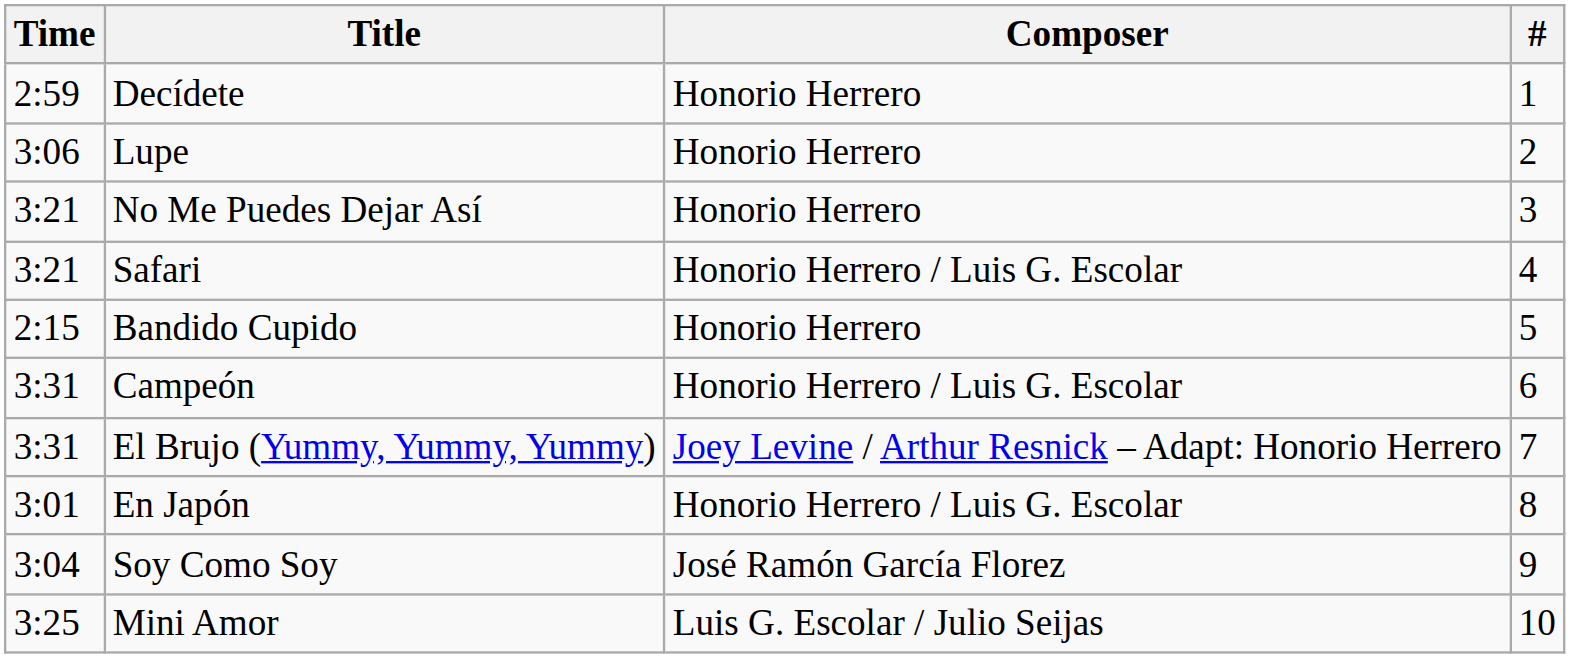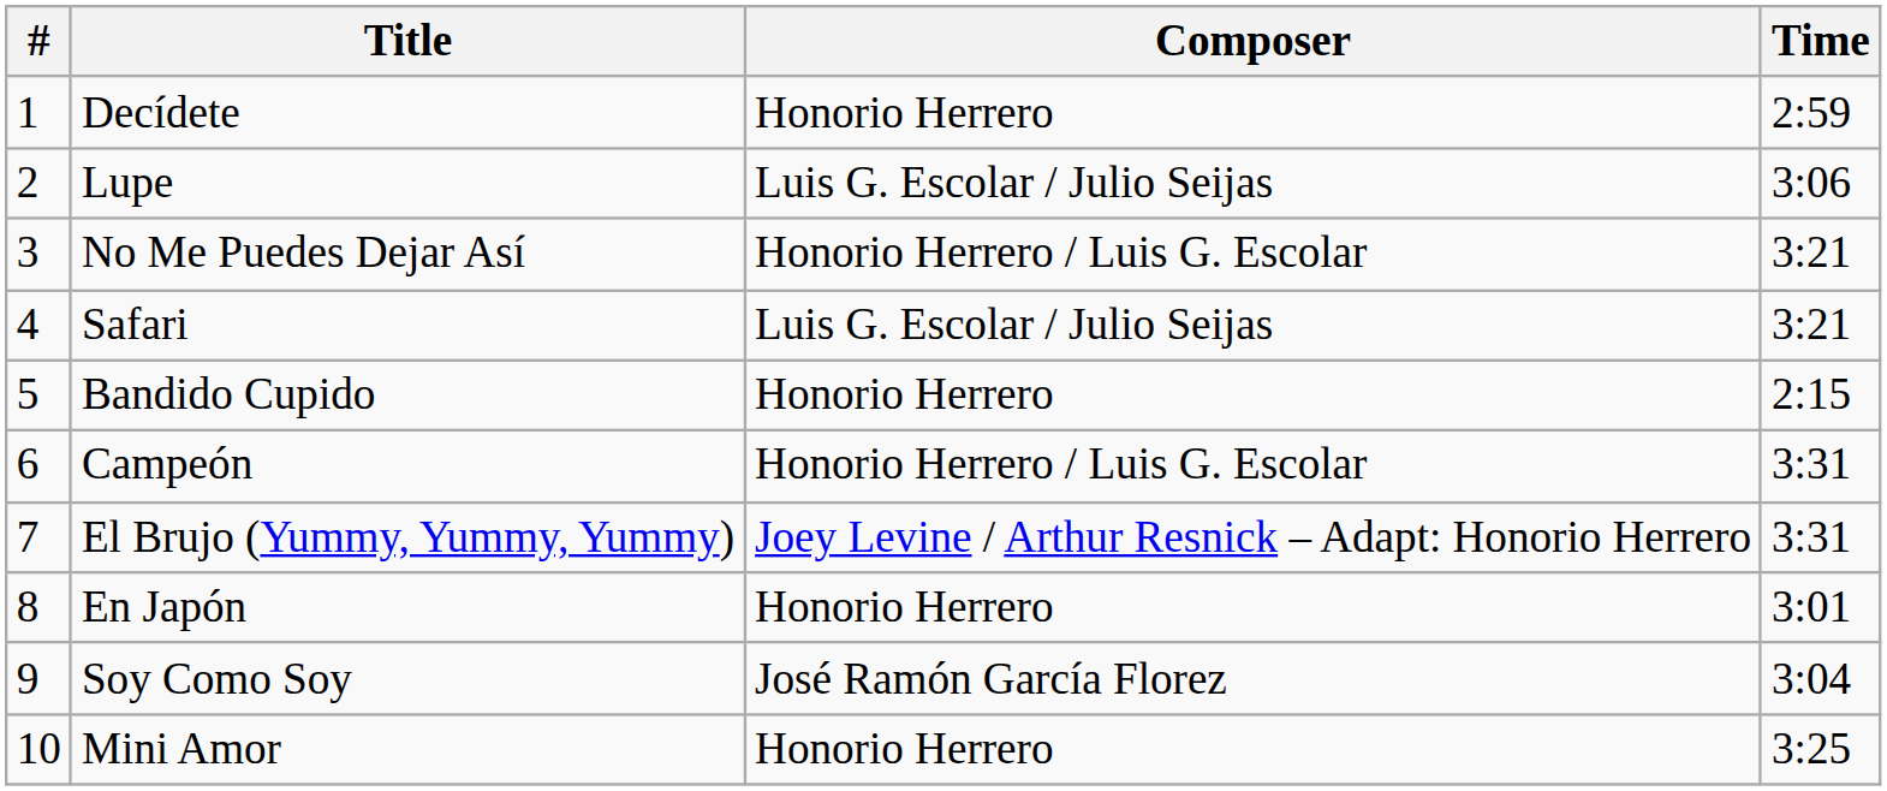columns swapped: # <-> Time
Lupe | Composer: Honorio Herrero -> Luis G. Escolar / Julio Seijas
No Me Puedes Dejar Así | Composer: Honorio Herrero -> Honorio Herrero / Luis G. Escolar
Safari | Composer: Honorio Herrero / Luis G. Escolar -> Luis G. Escolar / Julio Seijas
En Japón | Composer: Honorio Herrero / Luis G. Escolar -> Honorio Herrero
Mini Amor | Composer: Luis G. Escolar / Julio Seijas -> Honorio Herrero
